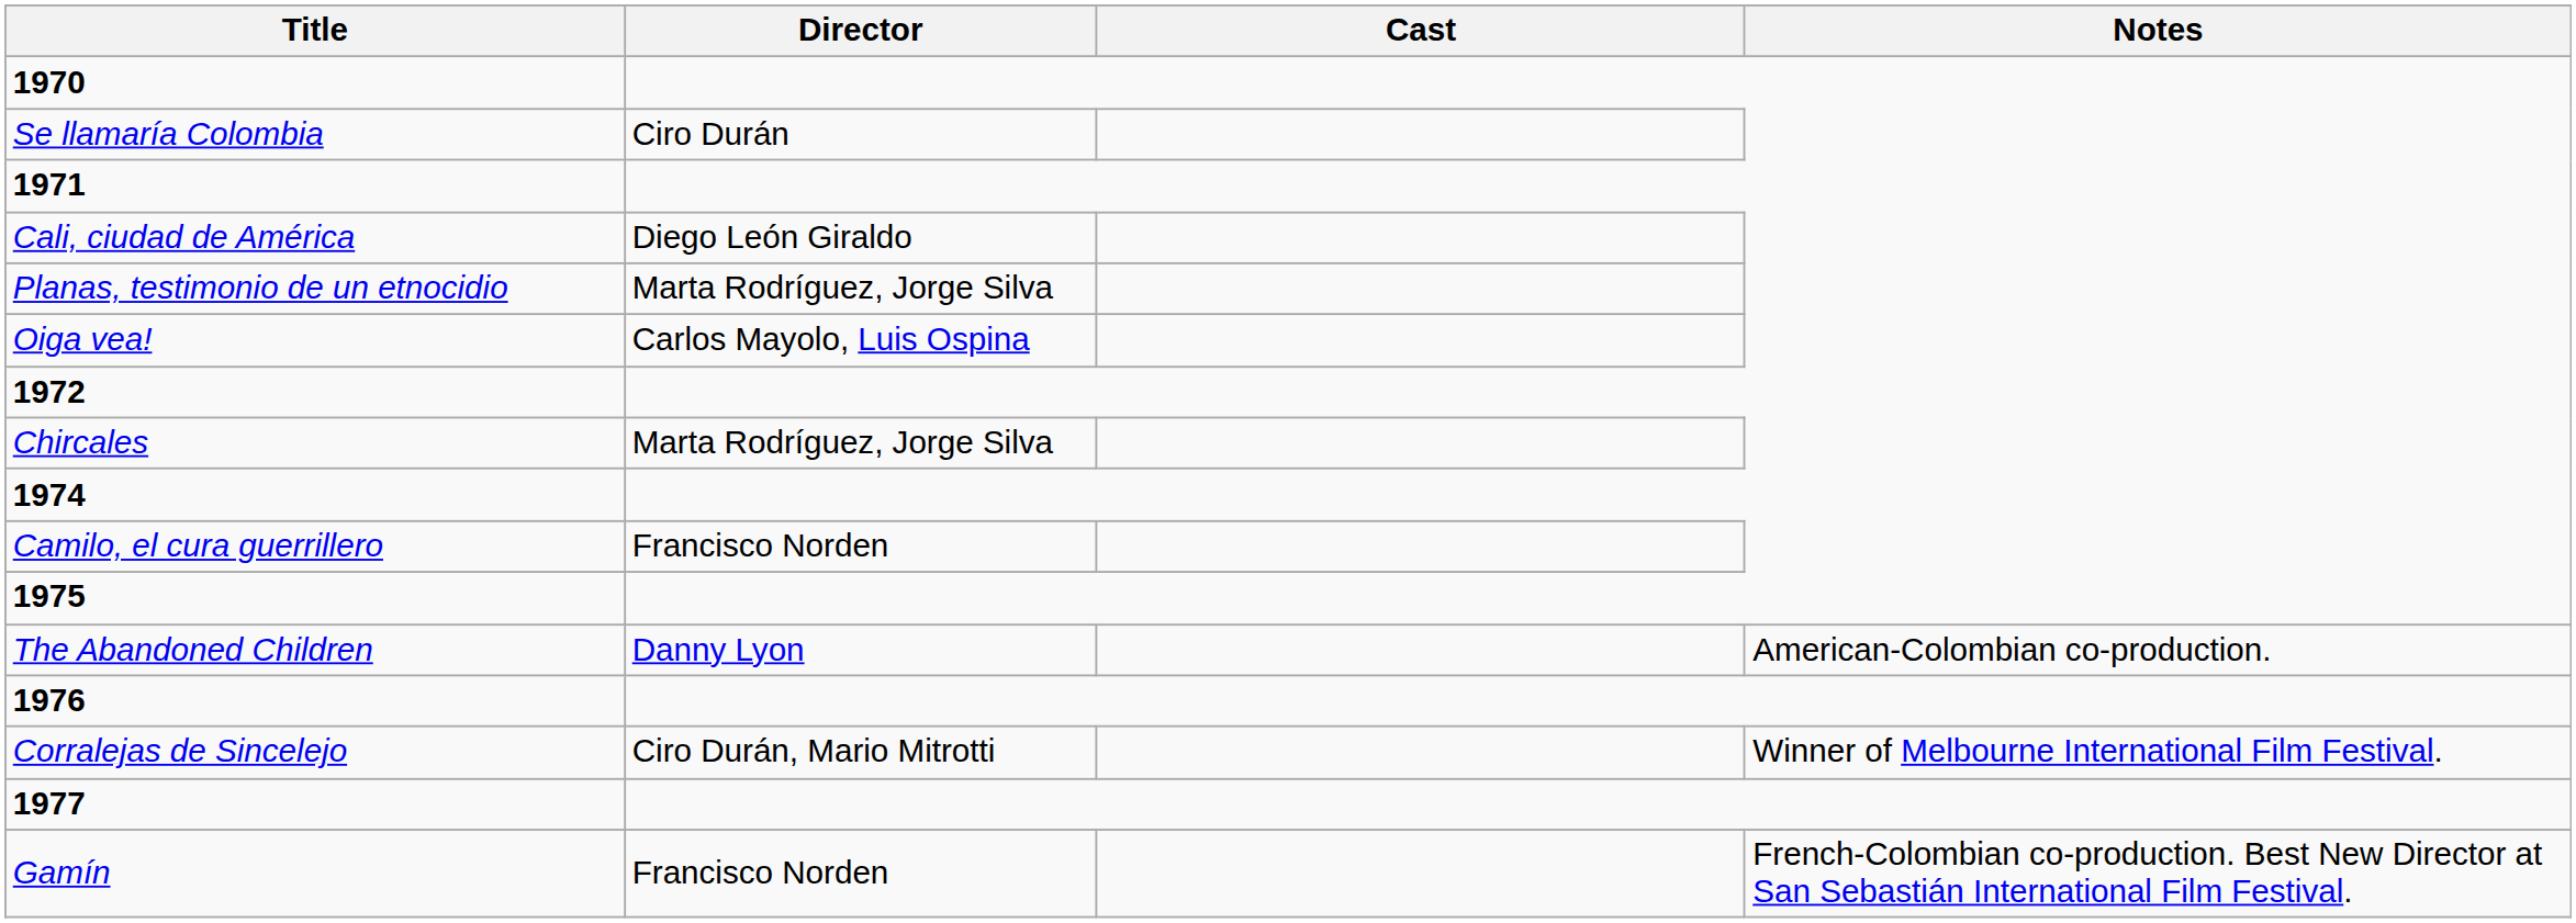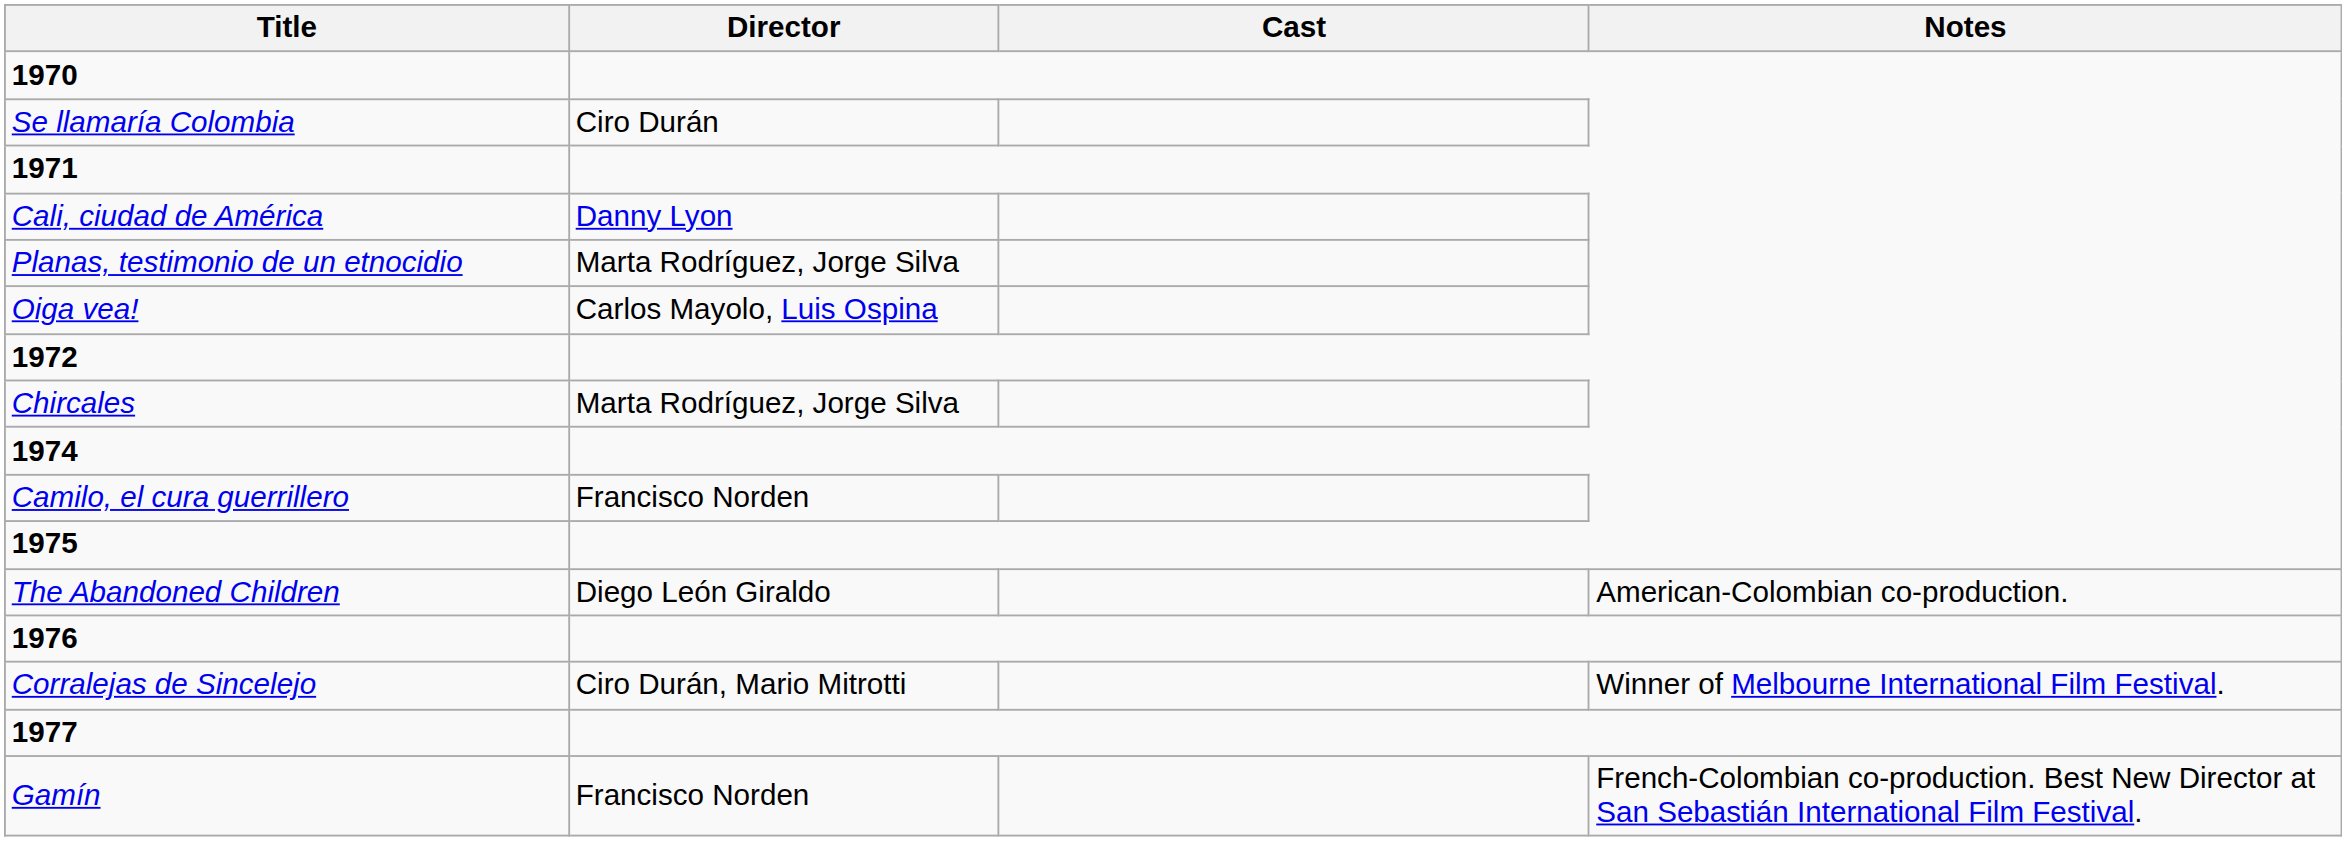Cali, ciudad de América | Director: Diego León Giraldo -> Danny Lyon
The Abandoned Children | Director: Danny Lyon -> Diego León Giraldo
